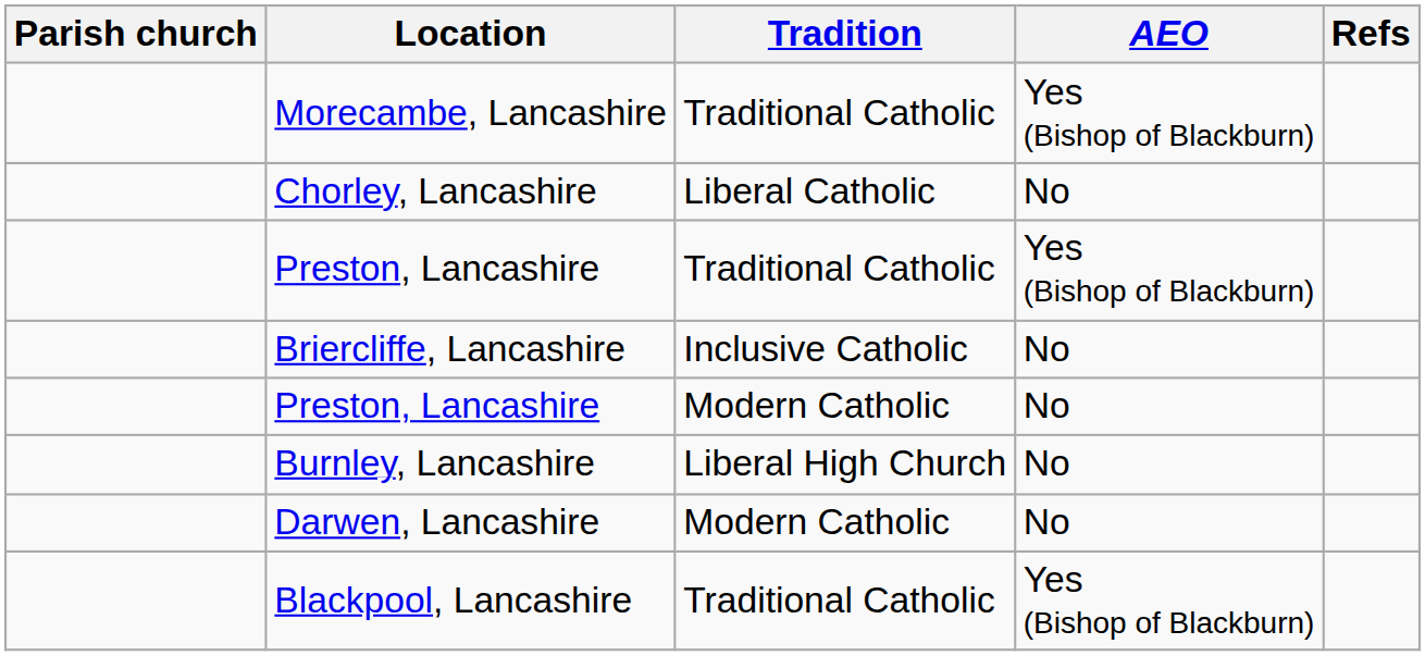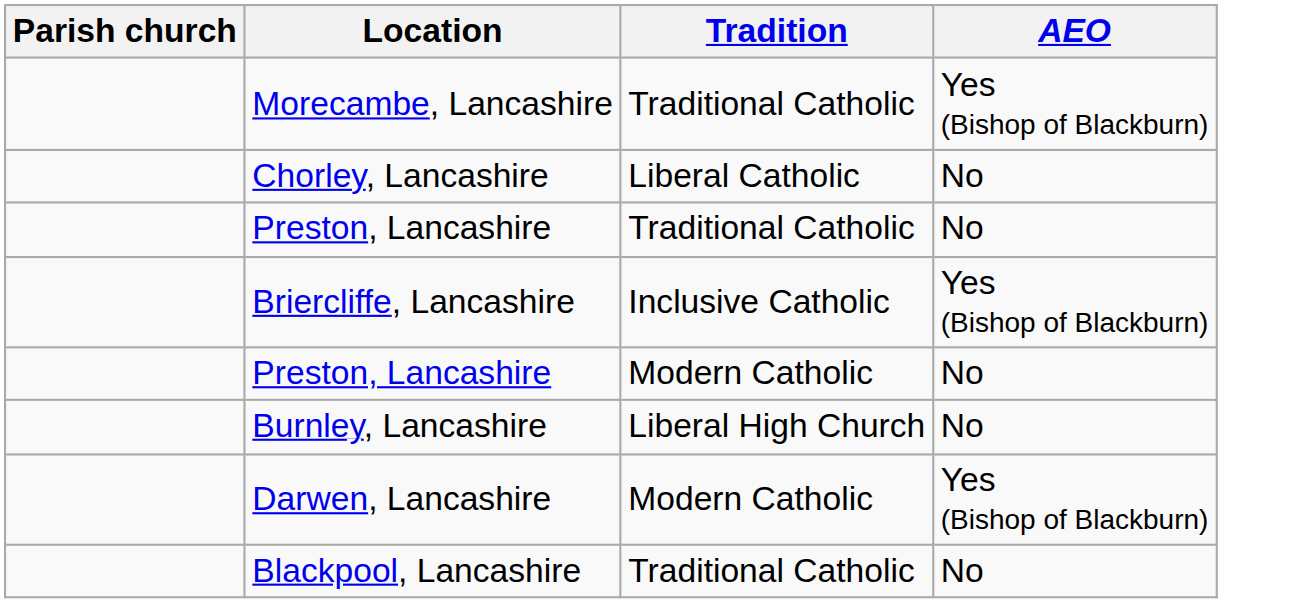- column: Refs
Preston, Lancashire / Traditional Catholic | AEO: Yes (Bishop of Blackburn) -> No
Briercliffe, Lancashire | AEO: No -> Yes (Bishop of Blackburn)
Darwen, Lancashire | AEO: No -> Yes (Bishop of Blackburn)
Blackpool, Lancashire | AEO: Yes (Bishop of Blackburn) -> No
